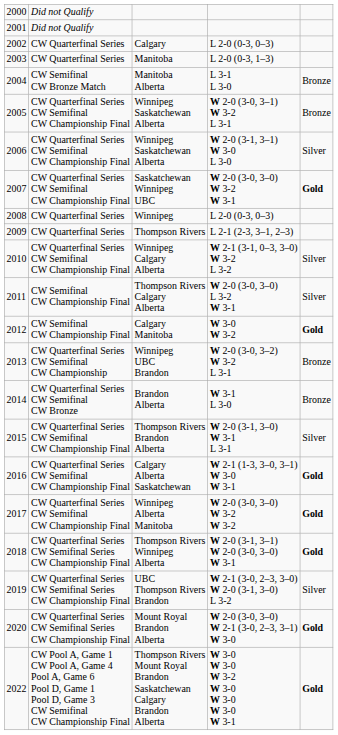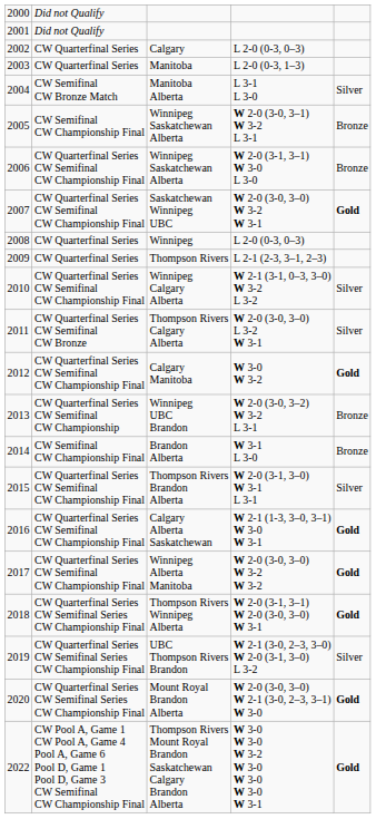Manitoba Alberta | column 5: Bronze -> Silver
Winnipeg Saskatchewan Alberta / W 2-0 (3-0, 3–1) W 3-2 L 3-1 | column 2: CW Quarterfinal Series CW Semifinal CW Championship Final -> CW Semifinal CW Championship Final
Winnipeg Saskatchewan Alberta / W 2-0 (3-1, 3–1) W 3-0 L 3-0 | column 5: Silver -> Bronze
Thompson Rivers Calgary Alberta | column 2: CW Semifinal CW Championship Final -> CW Quarterfinal Series CW Semifinal CW Bronze
Calgary Manitoba | column 2: CW Semifinal CW Championship Final -> CW Quarterfinal Series CW Semifinal CW Championship Final
Brandon Alberta | column 2: CW Quarterfinal Series CW Semifinal CW Bronze -> CW Semifinal CW Championship Final
